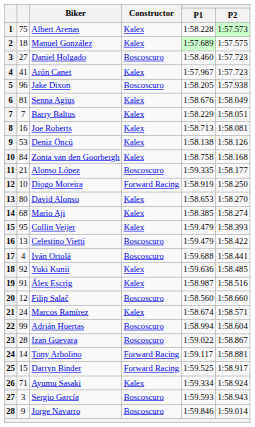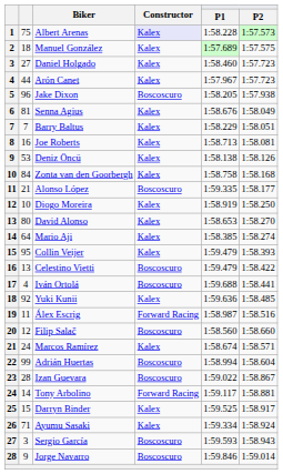Albert Arenas | Constructor: no background -> lavender background
Daniel Holgado | Constructor: Boscoscuro -> Kalex
Arón Canet | column 2: 41 -> 44
Diogo Moreira | Constructor: Forward Racing -> Kalex
Mario Aji | column 2: 68 -> 64
Álex Escrig | column 2: 91 -> 11
Álex Escrig | Constructor: Kalex -> Forward Racing
Darryn Binder | Constructor: Forward Racing -> Kalex
